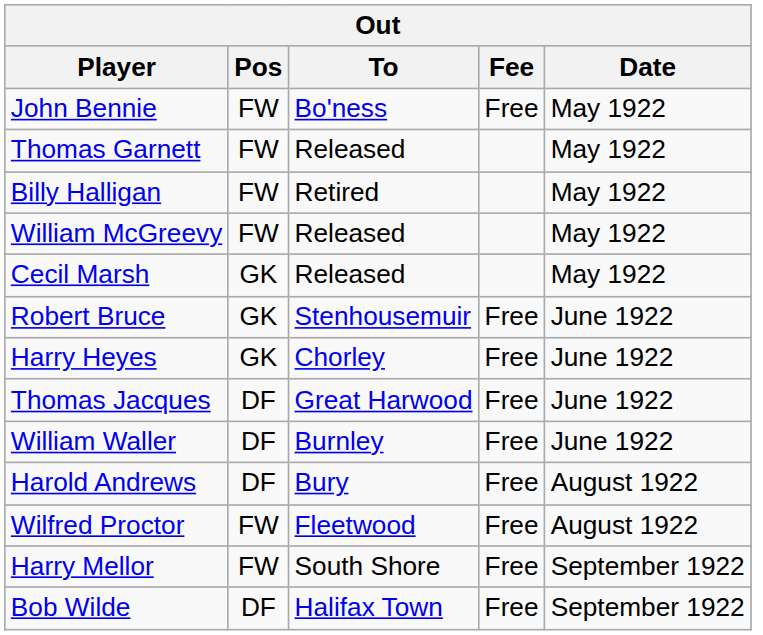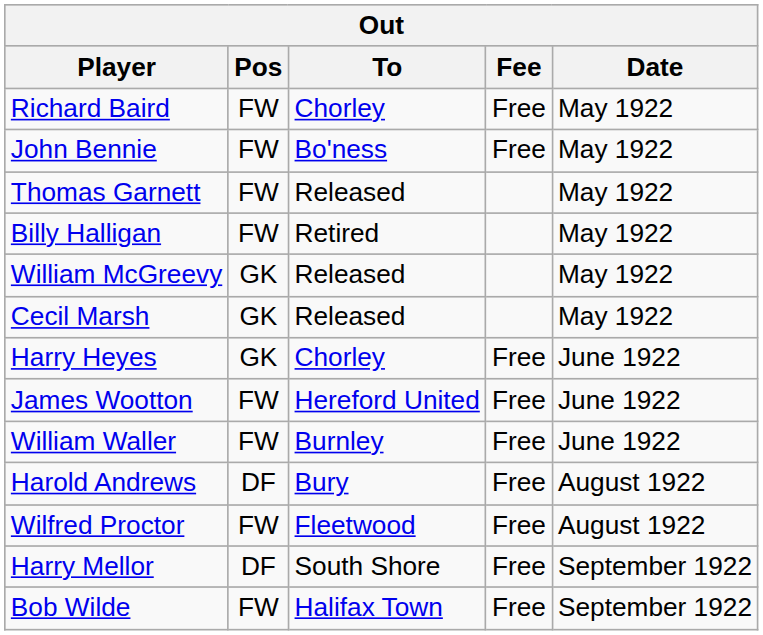+ row: Richard Baird | FW | Chorley | Free | May 1922
William McGreevy | Pos: FW -> GK
- row: Robert Bruce | GK | Stenhousemuir | Free | June 1922
- row: Thomas Jacques | DF | Great Harwood | Free | June 1922
+ row: James Wootton | FW | Hereford United | Free | June 1922
William Waller | Pos: DF -> FW
Harry Mellor | Pos: FW -> DF
Bob Wilde | Pos: DF -> FW
